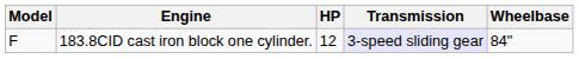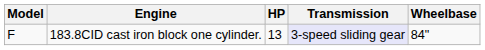183.8CID cast iron block one cylinder. | HP: 12 -> 13
